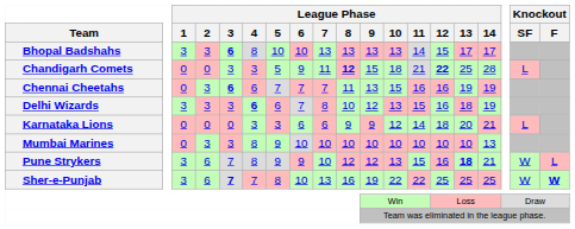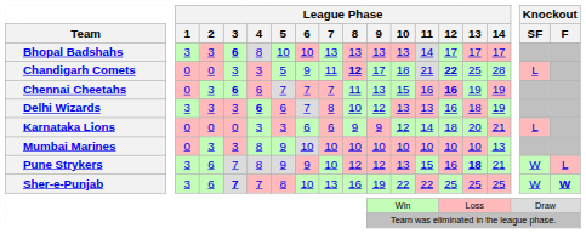Bhopal Badshahs | League Phase / 12: 15 -> 17
Chandigarh Comets | League Phase / 9: 15 -> 17
Chennai Cheetahs | League Phase / 12: normal -> bold
Delhi Wizards | League Phase / 11: 15 -> 13
